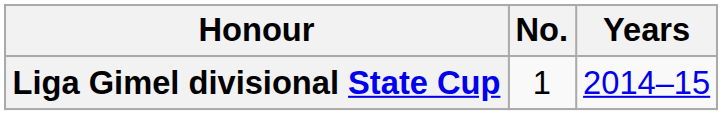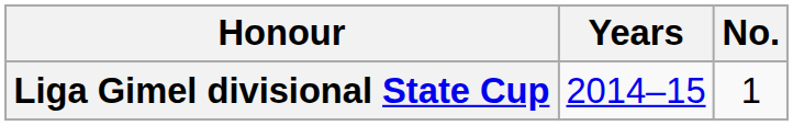columns swapped: No. <-> Years
